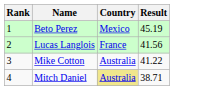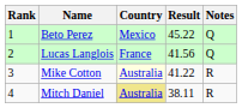+ column: Notes | Q | Q | R | R
Beto Perez | Result: 45.19 -> 45.22
Mike Cotton | Country: no background -> lightyellow background
Mitch Daniel | Result: 38.71 -> 38.11
